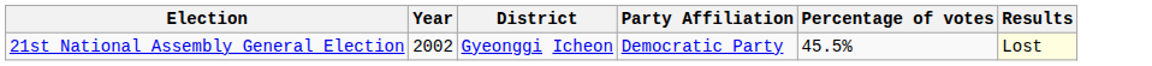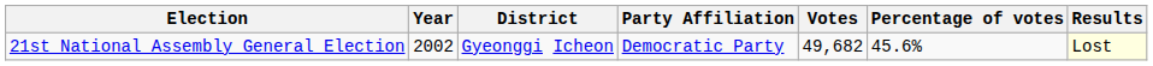+ column: Votes | 49,682
21st National Assembly General Election | Percentage of votes: 45.5% -> 45.6%
